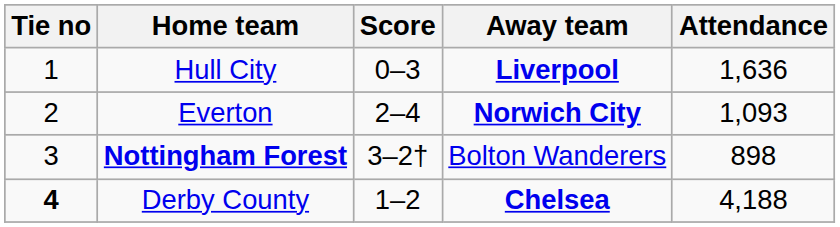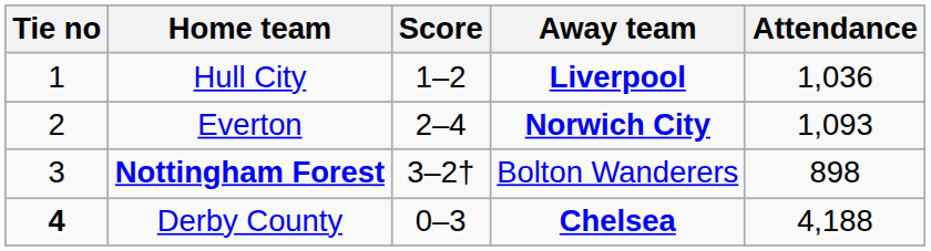Hull City | Score: 0–3 -> 1–2
Hull City | Attendance: 1,636 -> 1,036
Derby County | Score: 1–2 -> 0–3
